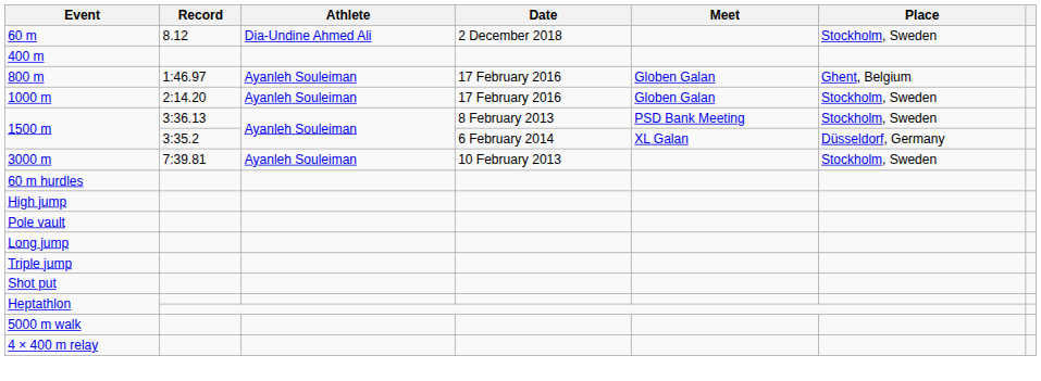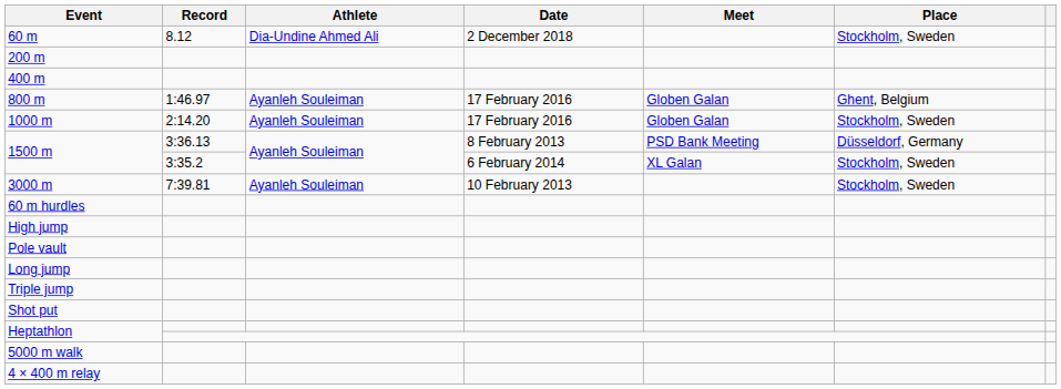+ row: 200 m
1500 m / 3:36.13 | Place: Stockholm, Sweden -> Düsseldorf, Germany
1500 m / 3:35.2 | Place: Düsseldorf, Germany -> Stockholm, Sweden
